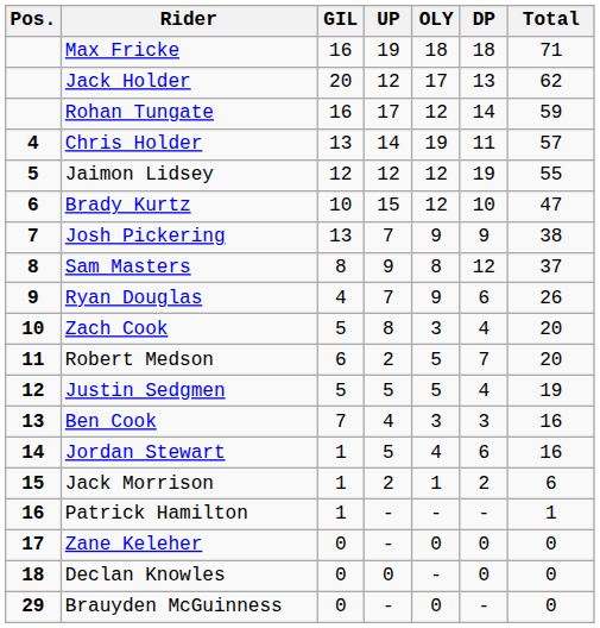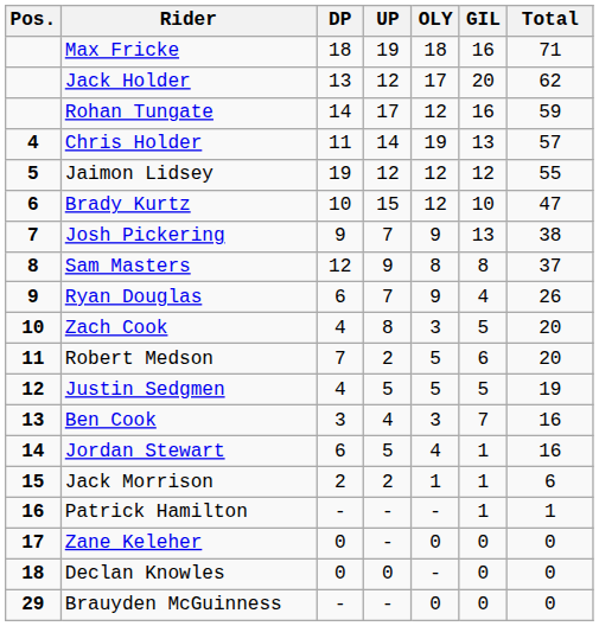columns swapped: DP <-> GIL
